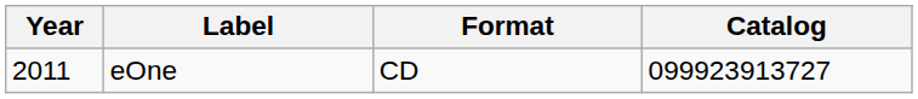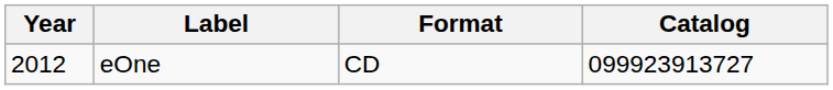eOne | Year: 2011 -> 2012
